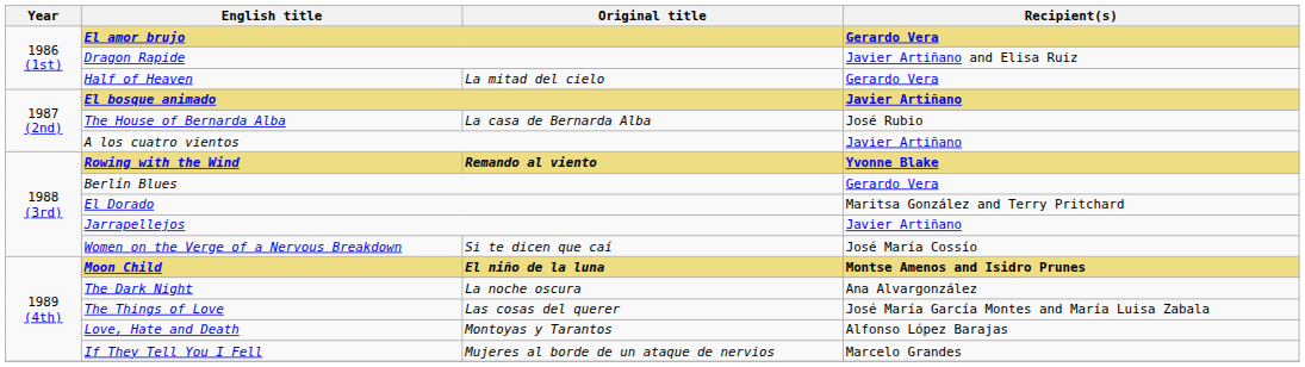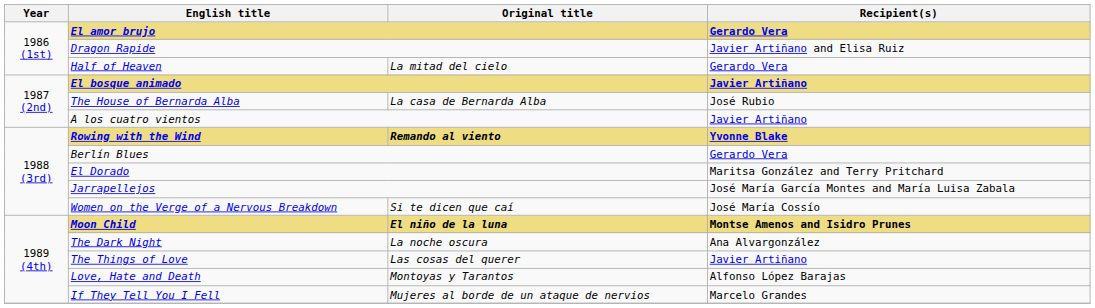Jarrapellejos | Recipient(s): Javier Artiñano -> José María García Montes and María Luisa Zabala
The Things of Love | Recipient(s): José María García Montes and María Luisa Zabala -> Javier Artiñano
